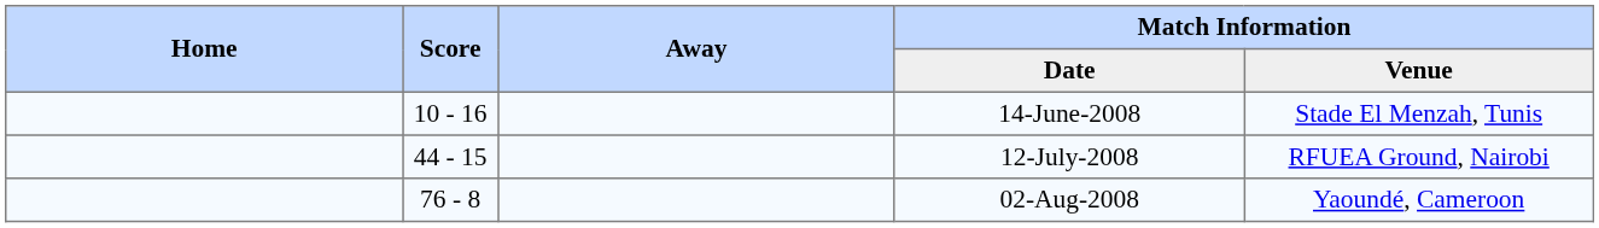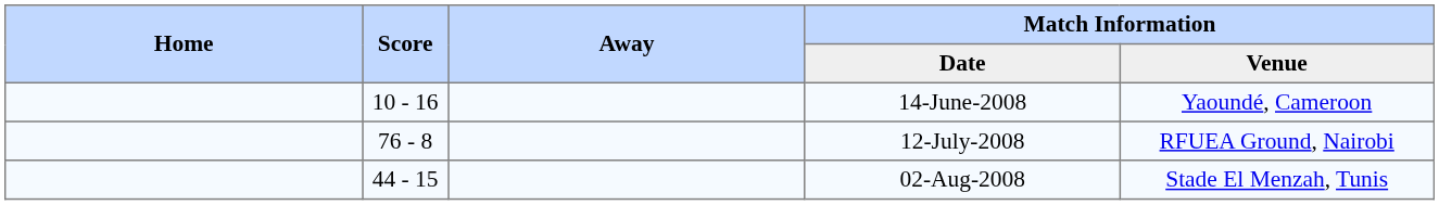14-June-2008 | Match Information / Venue: Stade El Menzah, Tunis -> Yaoundé, Cameroon
12-July-2008 | Score: 44 - 15 -> 76 - 8
02-Aug-2008 | Score: 76 - 8 -> 44 - 15
02-Aug-2008 | Match Information / Venue: Yaoundé, Cameroon -> Stade El Menzah, Tunis
